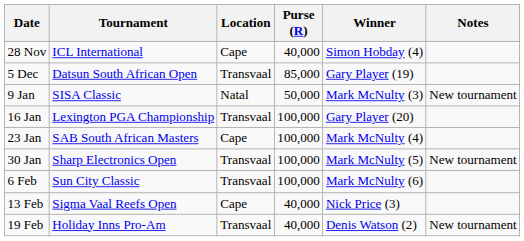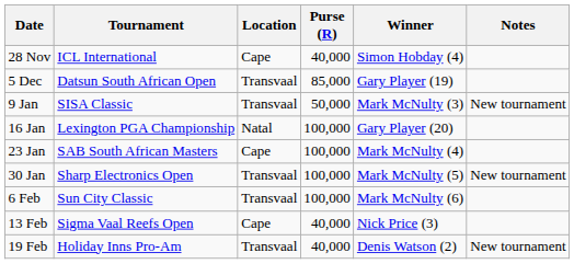9 Jan | Location: Natal -> Transvaal
16 Jan | Location: Transvaal -> Natal
